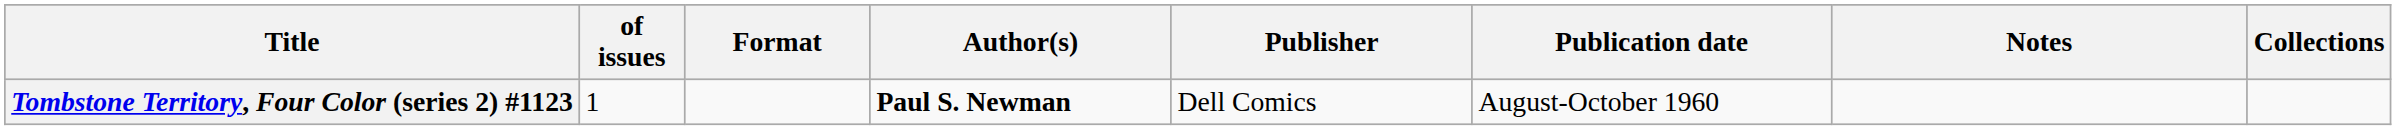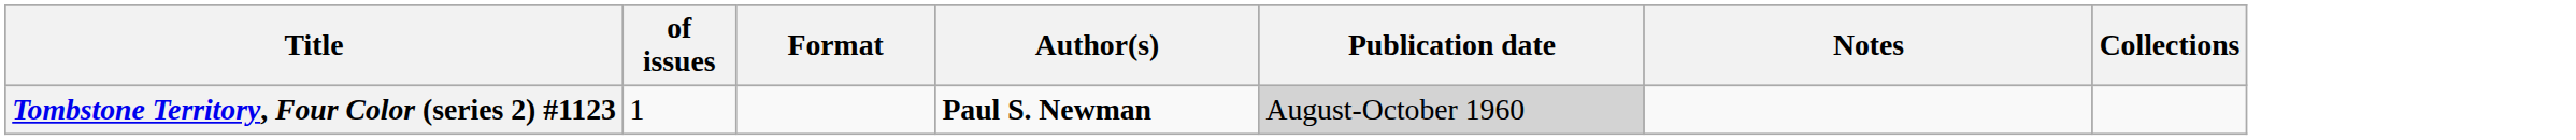- column: Publisher | Dell Comics
Tombstone Territory, Four Color (series 2) #1123 | Publication date: no background -> lightgrey background
